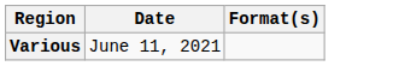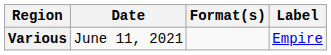+ column: Label | Empire
